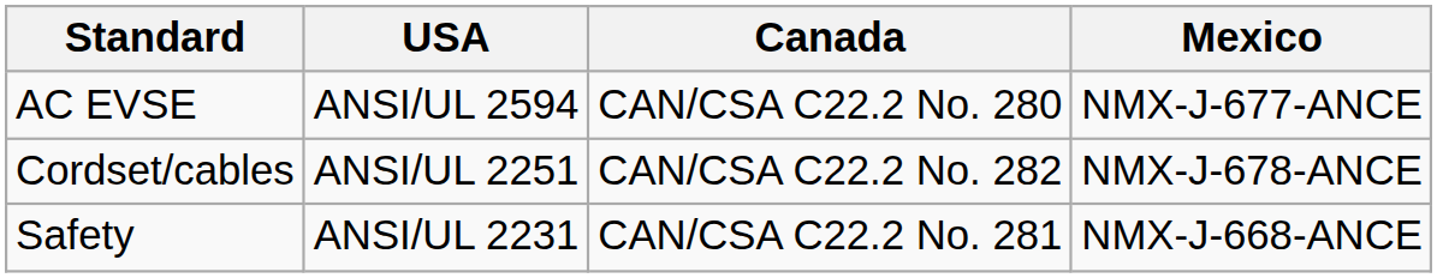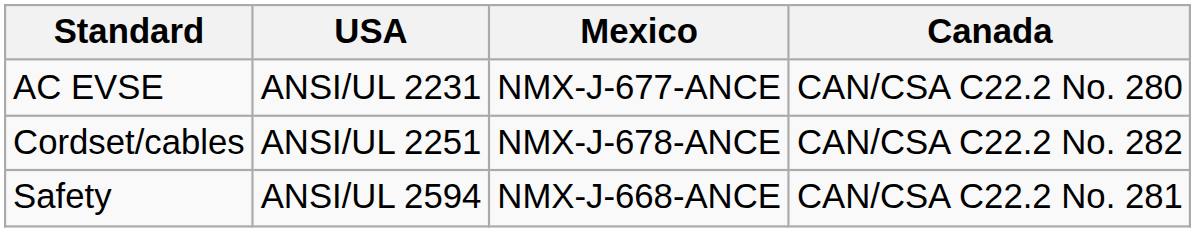columns swapped: Canada <-> Mexico
AC EVSE | USA: ANSI/UL 2594 -> ANSI/UL 2231
Safety | USA: ANSI/UL 2231 -> ANSI/UL 2594
